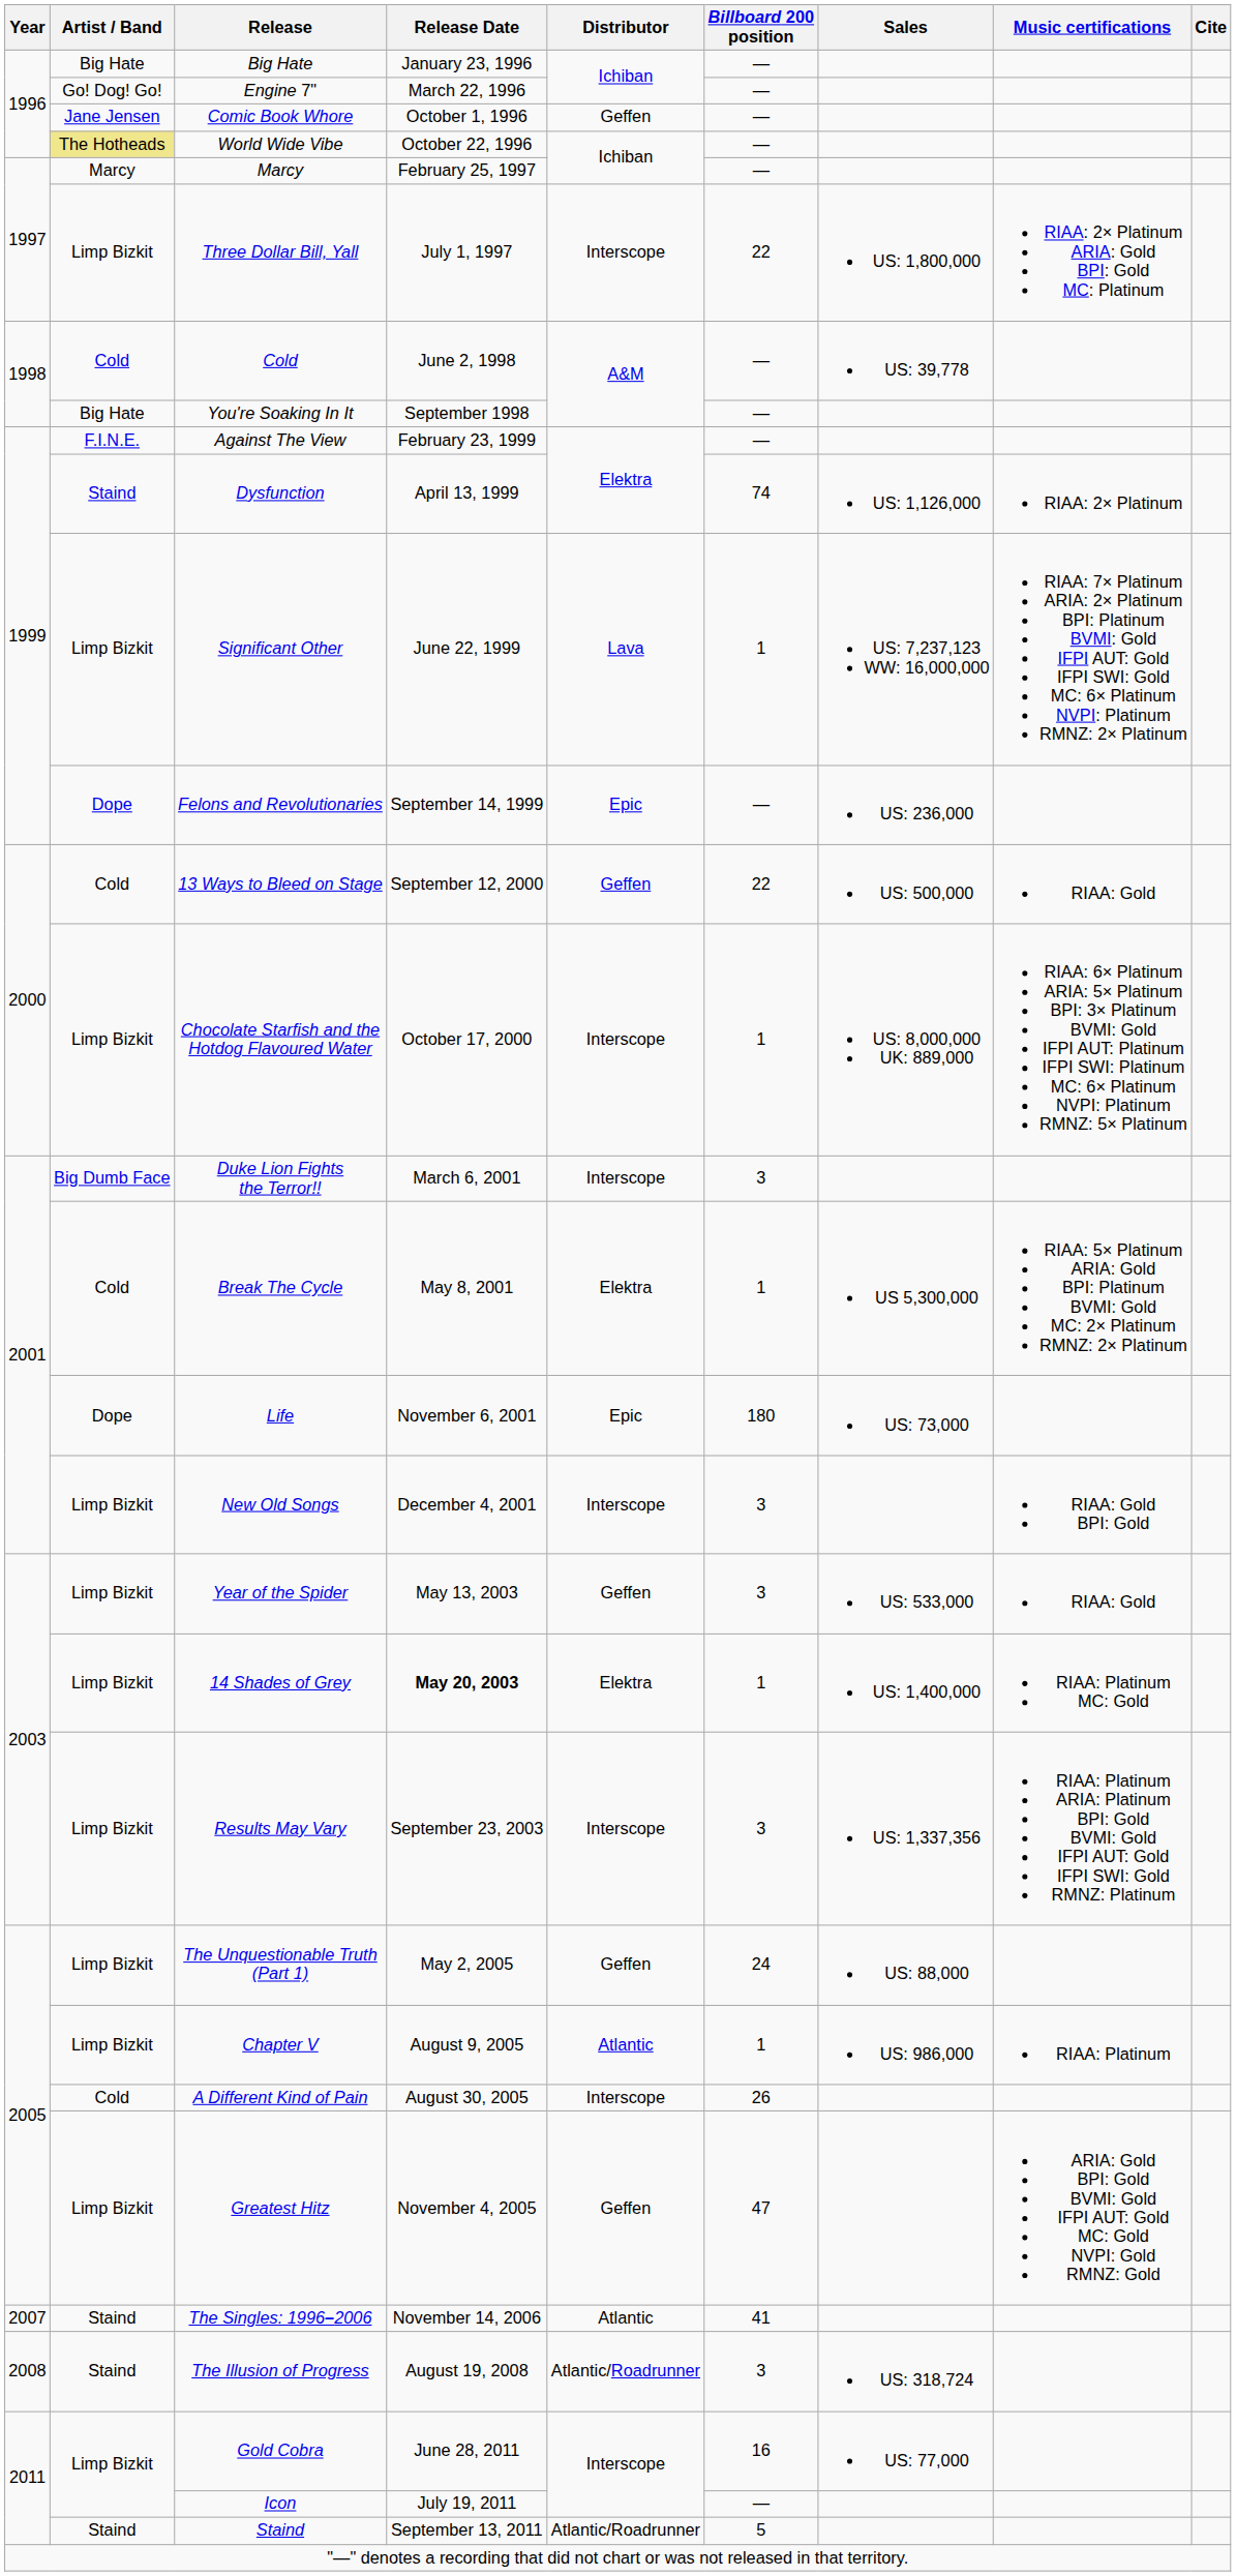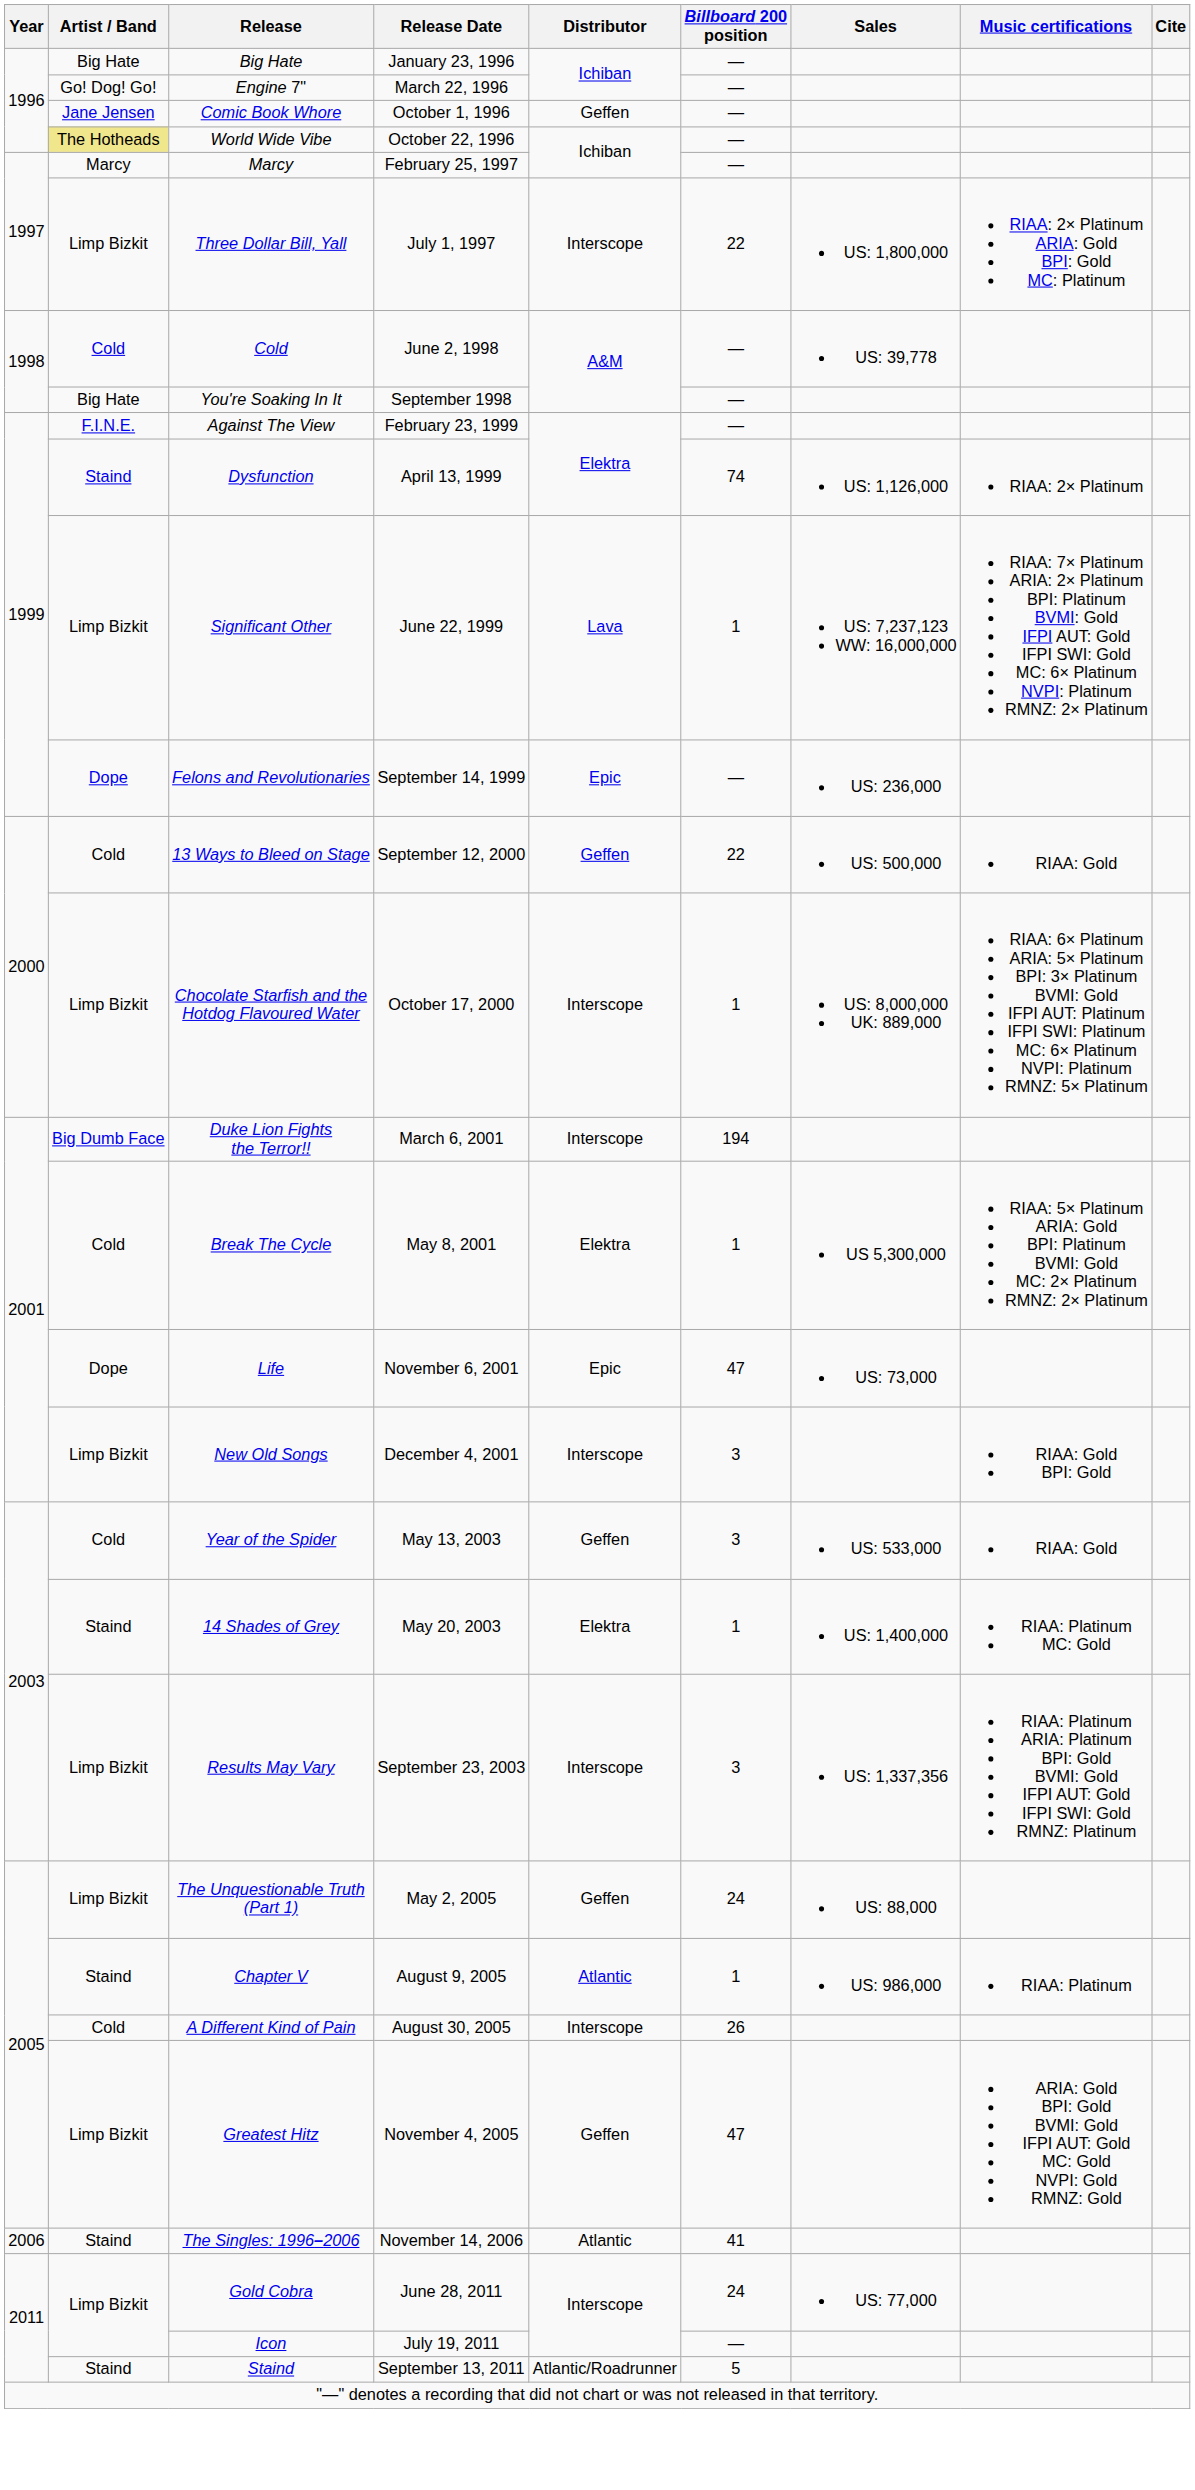Duke Lion Fights the Terror!! | Billboard 200 position: 3 -> 194
Life | Billboard 200 position: 180 -> 47
Year of the Spider | Artist / Band: Limp Bizkit -> Cold
14 Shades of Grey | Artist / Band: Limp Bizkit -> Staind
14 Shades of Grey | Release Date: bold -> normal
Chapter V | Artist / Band: Limp Bizkit -> Staind
The Singles: 1996–2006 | Year: 2007 -> 2006
- row: 2008 | Staind | The Illusion of Progress | August 19, 2008 | Atlantic/Roadrunner | 3 | US: 318,724
Gold Cobra | Billboard 200 position: 16 -> 24
